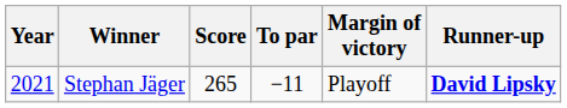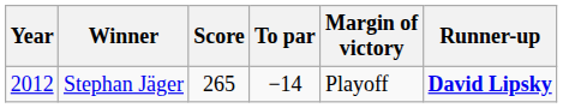Stephan Jäger | Year: 2021 -> 2012
Stephan Jäger | To par: −11 -> −14
